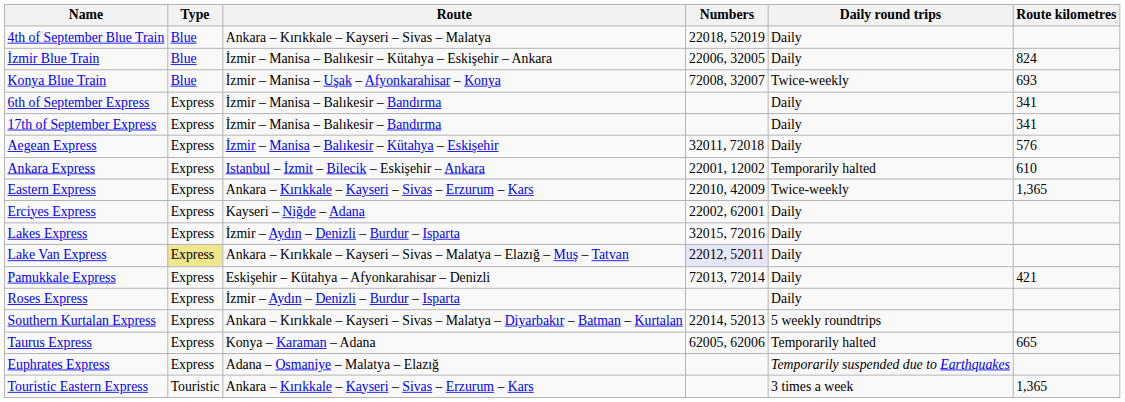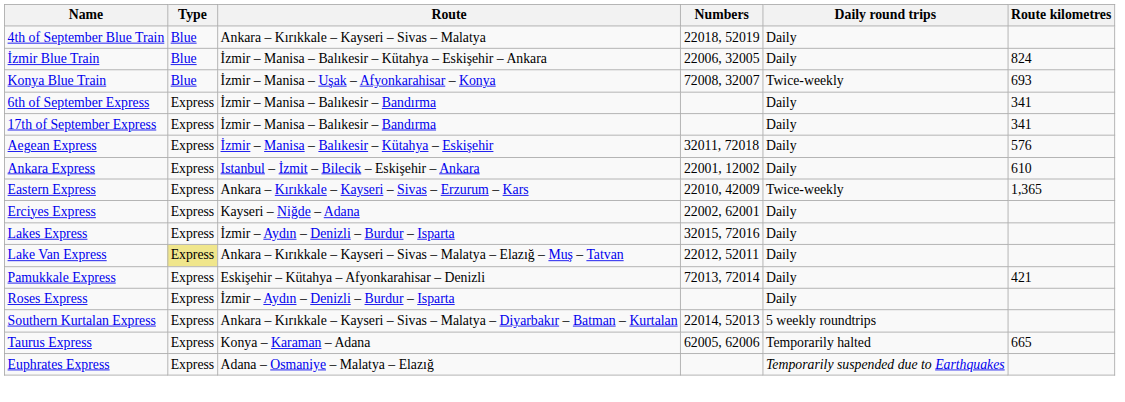Ankara Express | Daily round trips: Temporarily halted -> Daily
Lake Van Express | Numbers: lavender background -> no background
- row: Touristic Eastern Express | Touristic | Ankara – Kırıkkale – Kayseri – Sivas – Erzurum – Kars | 3 times a week | 1,365
